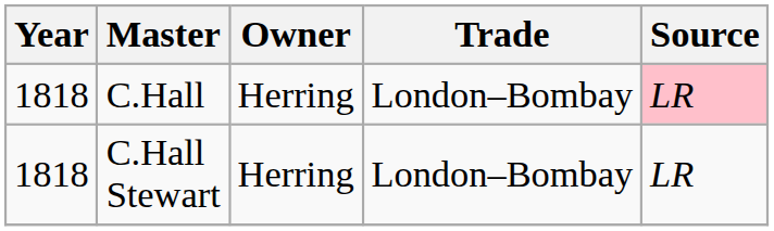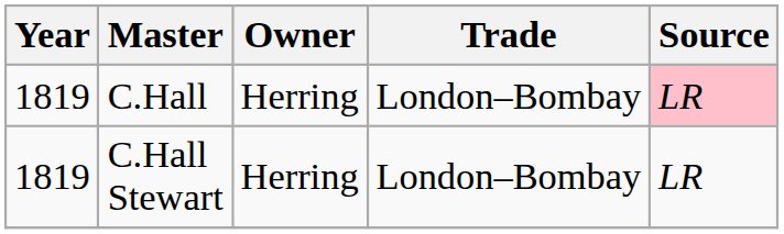C.Hall | Year: 1818 -> 1819
C.Hall Stewart | Year: 1818 -> 1819
